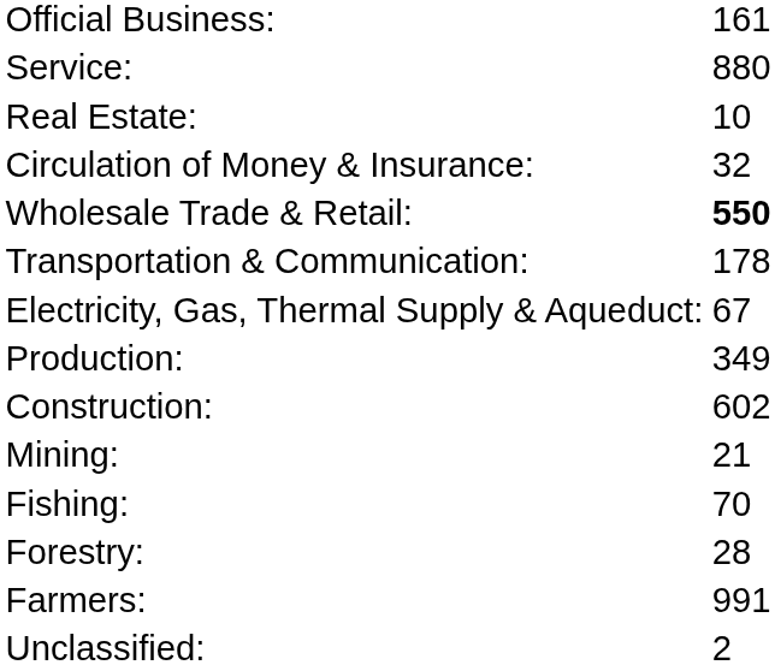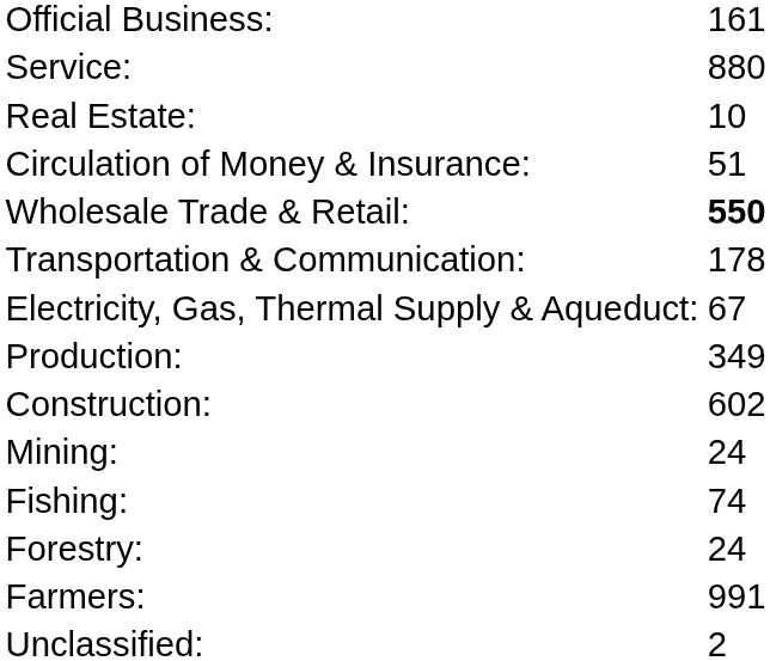Circulation of Money & Insurance: | column 2: 32 -> 51
Mining: | column 2: 21 -> 24
Fishing: | column 2: 70 -> 74
Forestry: | column 2: 28 -> 24
